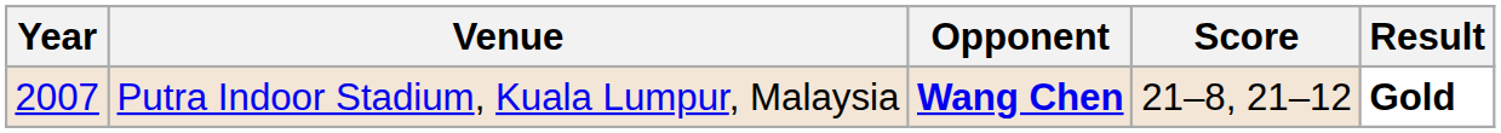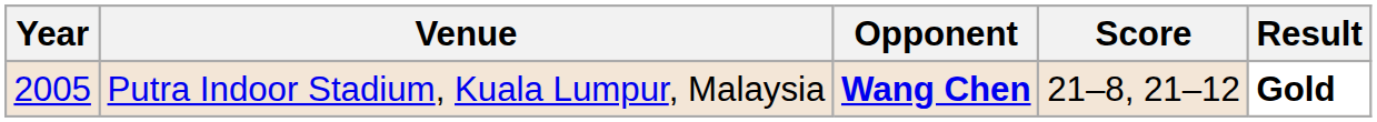Putra Indoor Stadium, Kuala Lumpur, Malaysia | Year: 2007 -> 2005
